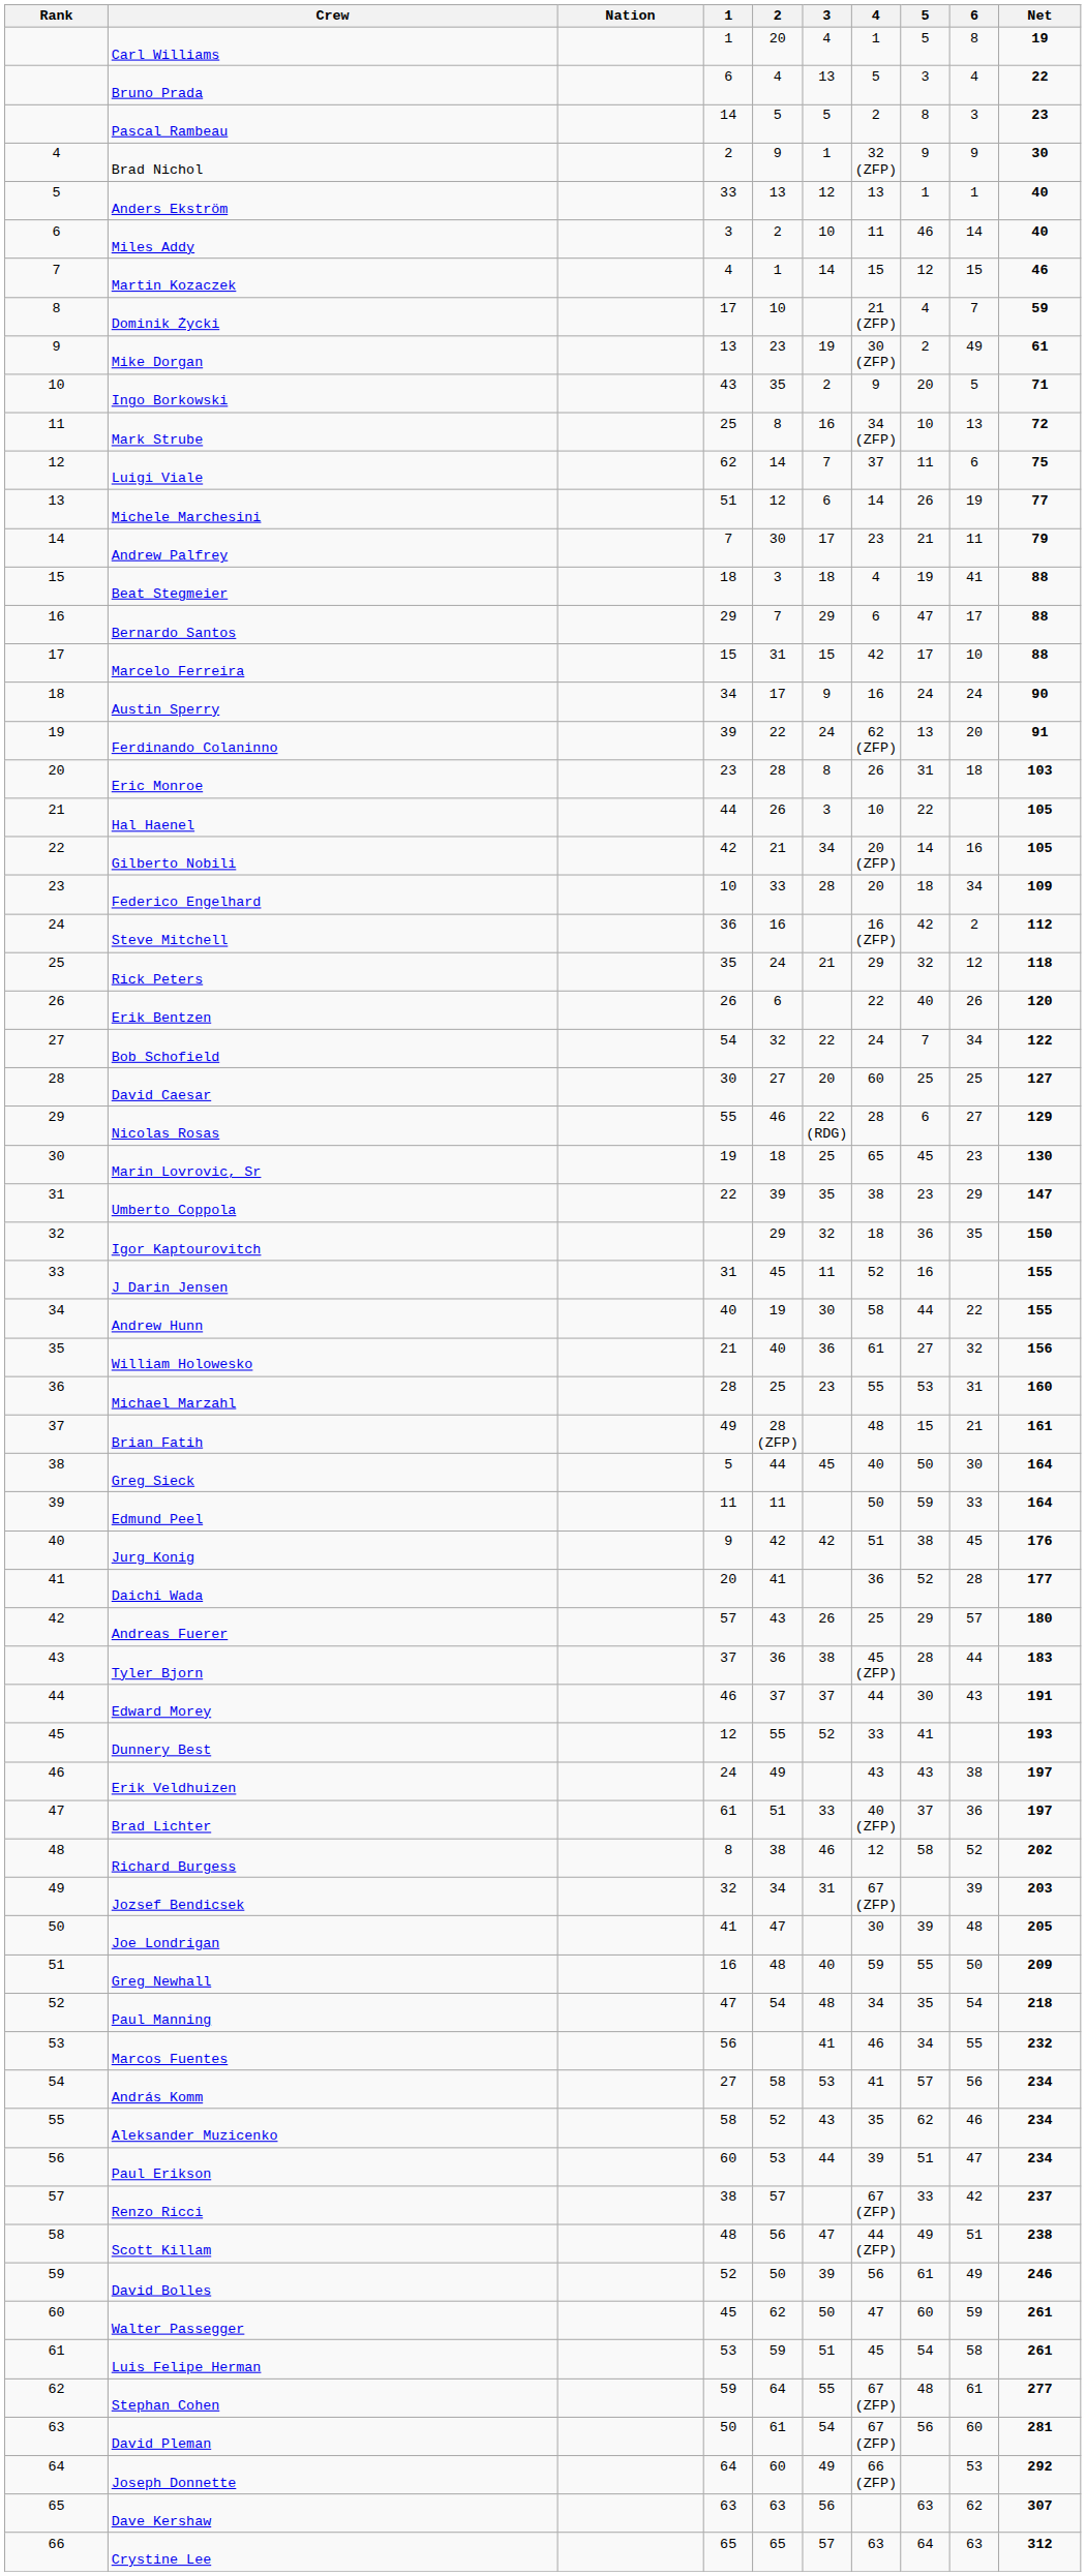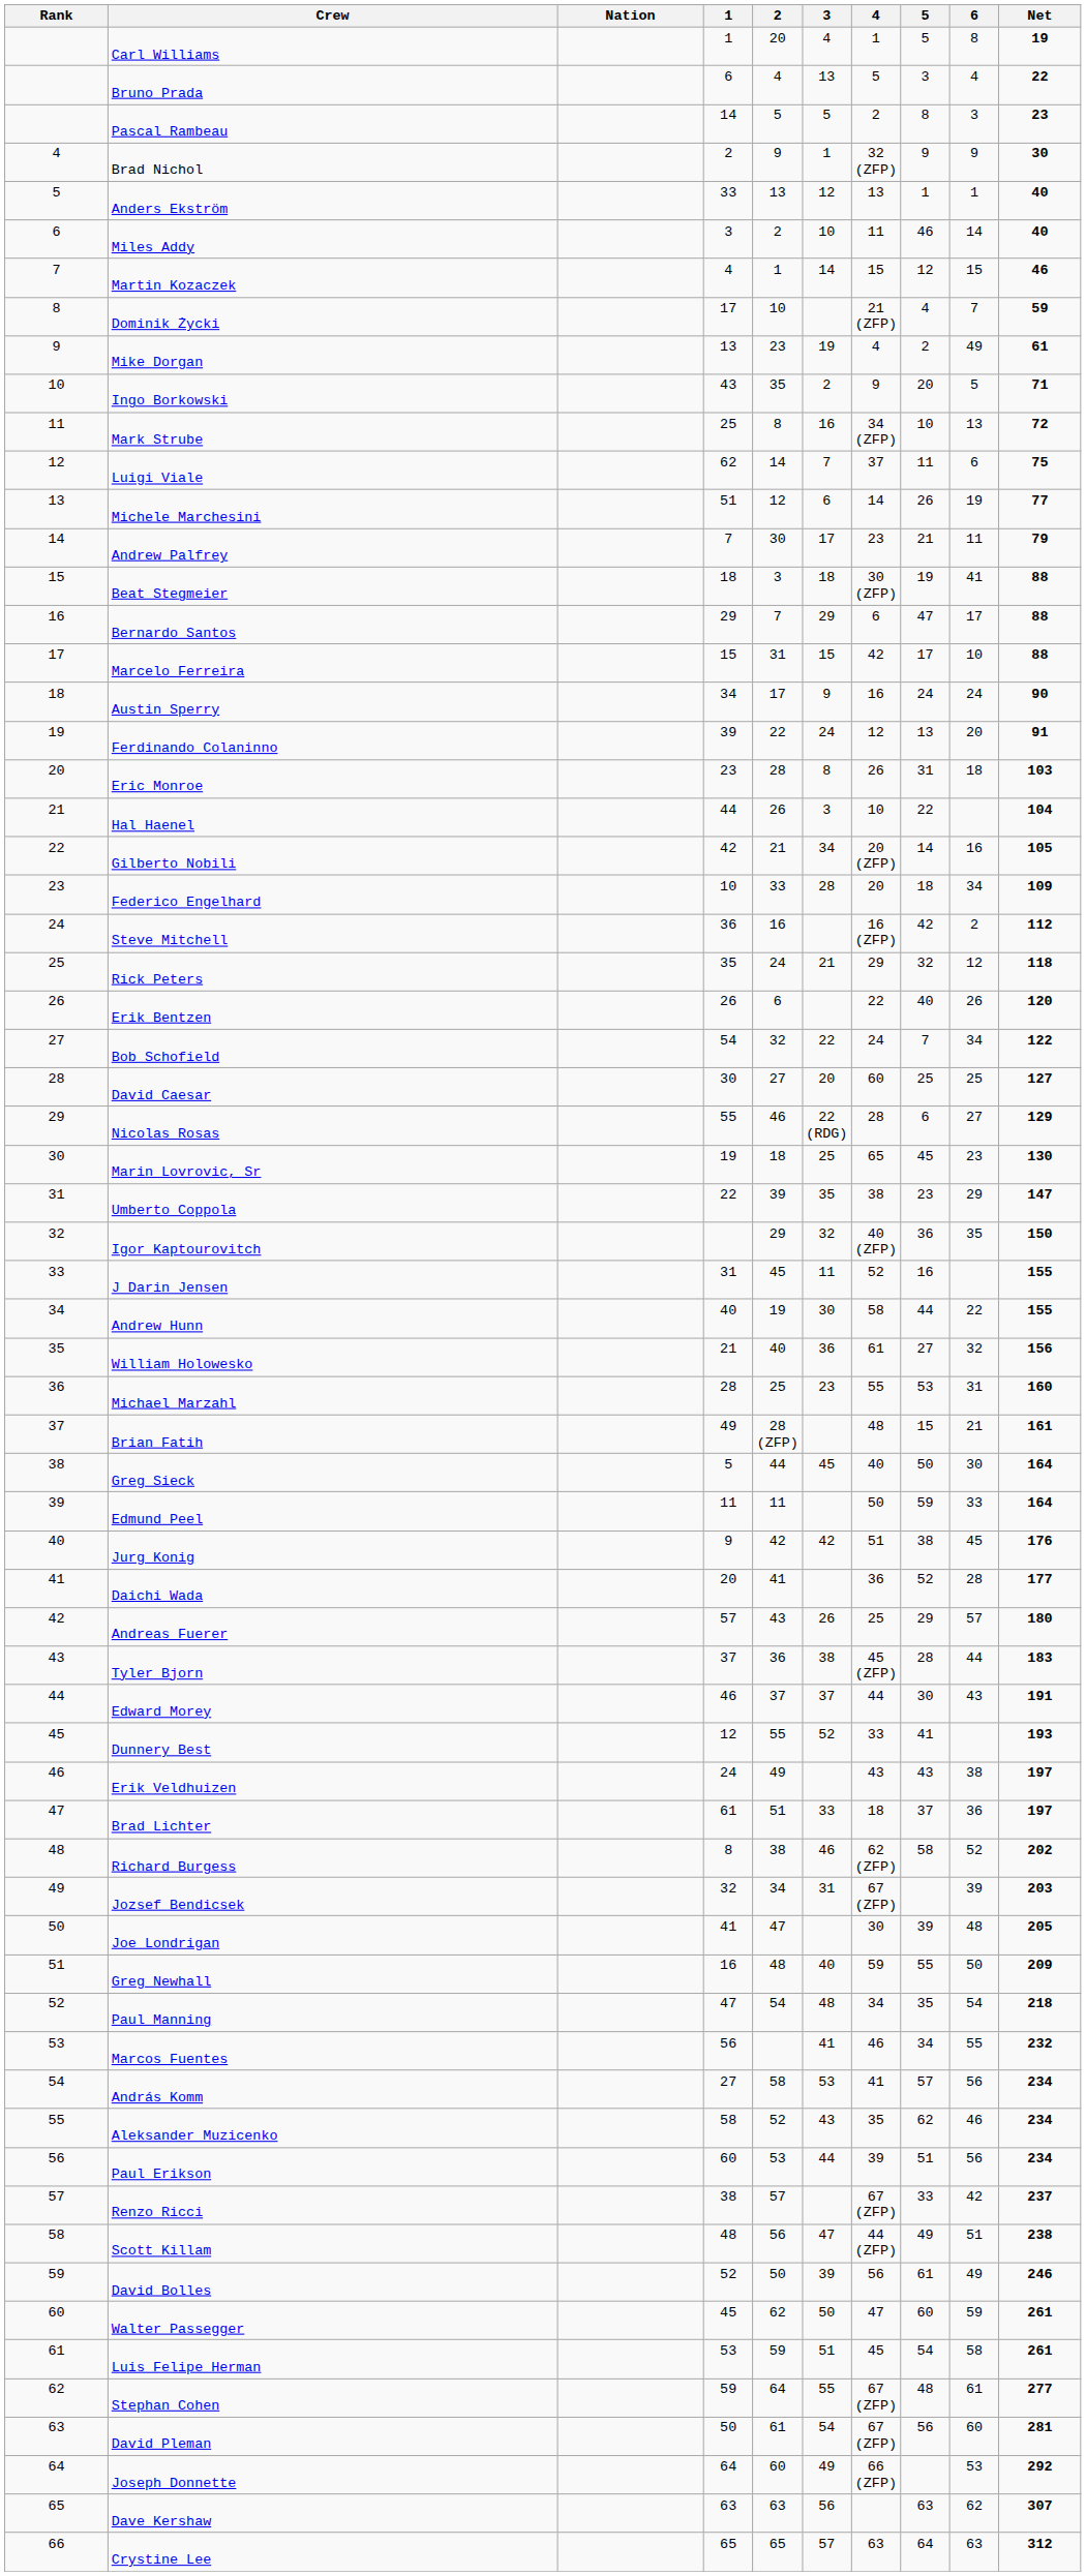Mike Dorgan | 4: 30 (ZFP) -> 4
Beat Stegmeier | 4: 4 -> 30 (ZFP)
Ferdinando Colaninno | 4: 62 (ZFP) -> 12
Hal Haenel | Net: 105 -> 104
Igor Kaptourovitch | 4: 18 -> 40 (ZFP)
Brad Lichter | 4: 40 (ZFP) -> 18
Richard Burgess | 4: 12 -> 62 (ZFP)
Paul Erikson | 6: 47 -> 56
